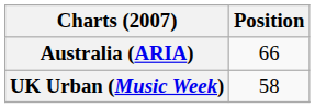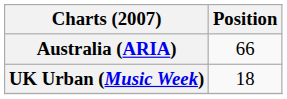UK Urban (Music Week) | Position: 58 -> 18
